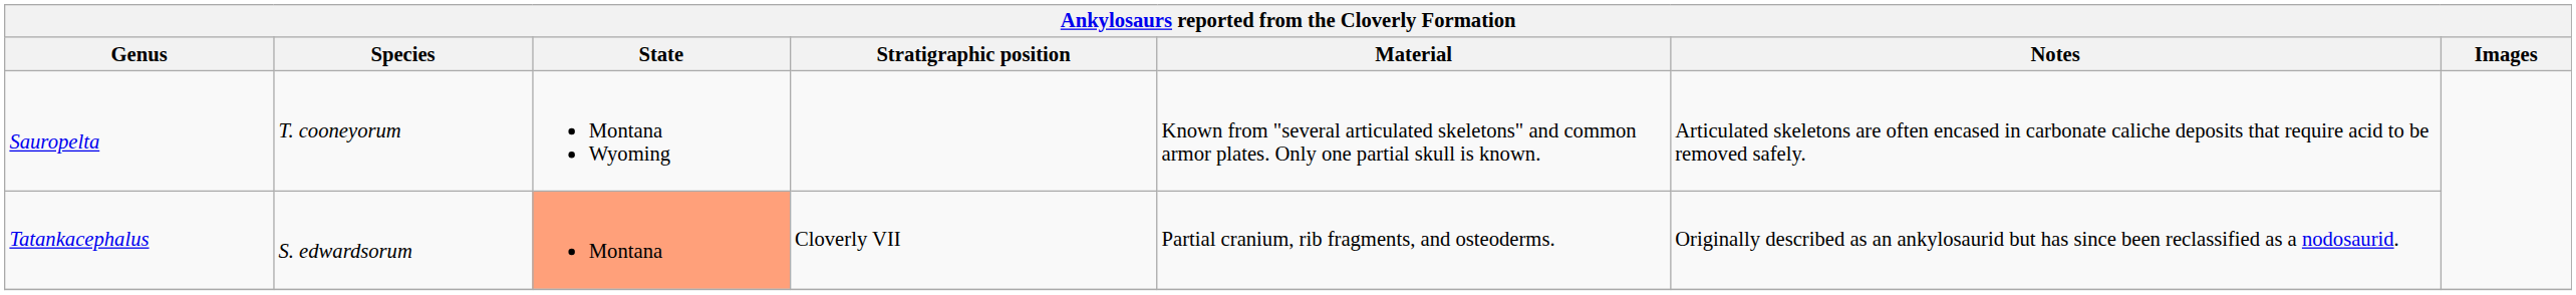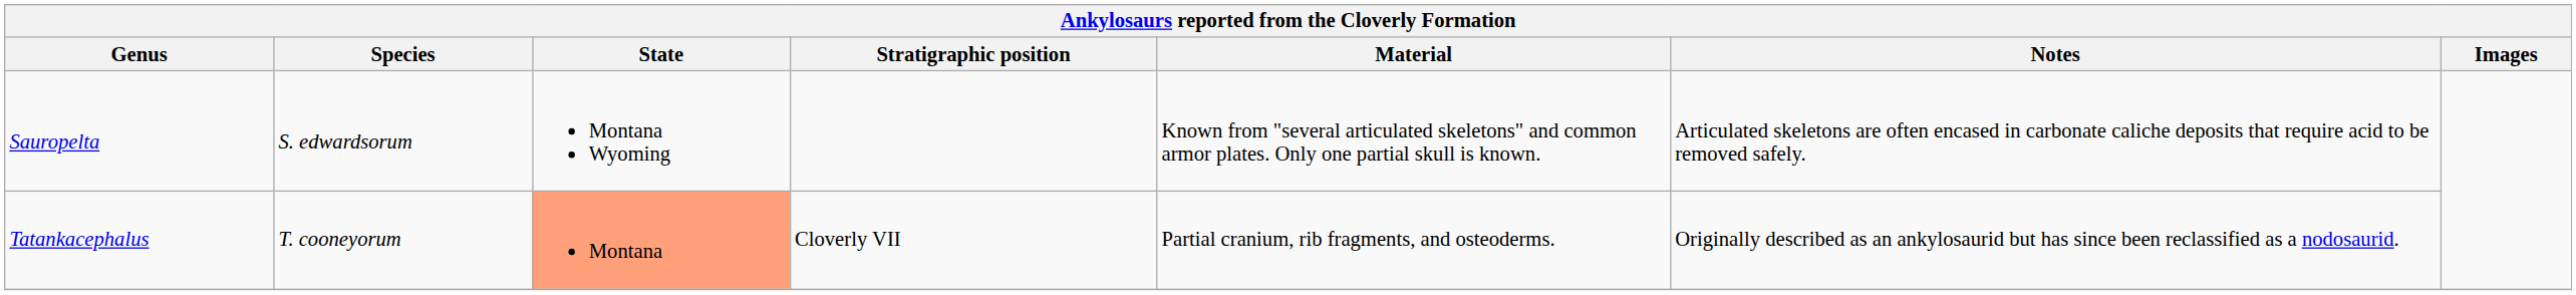Sauropelta | Species: T. cooneyorum -> S. edwardsorum
Tatankacephalus | Species: S. edwardsorum -> T. cooneyorum
